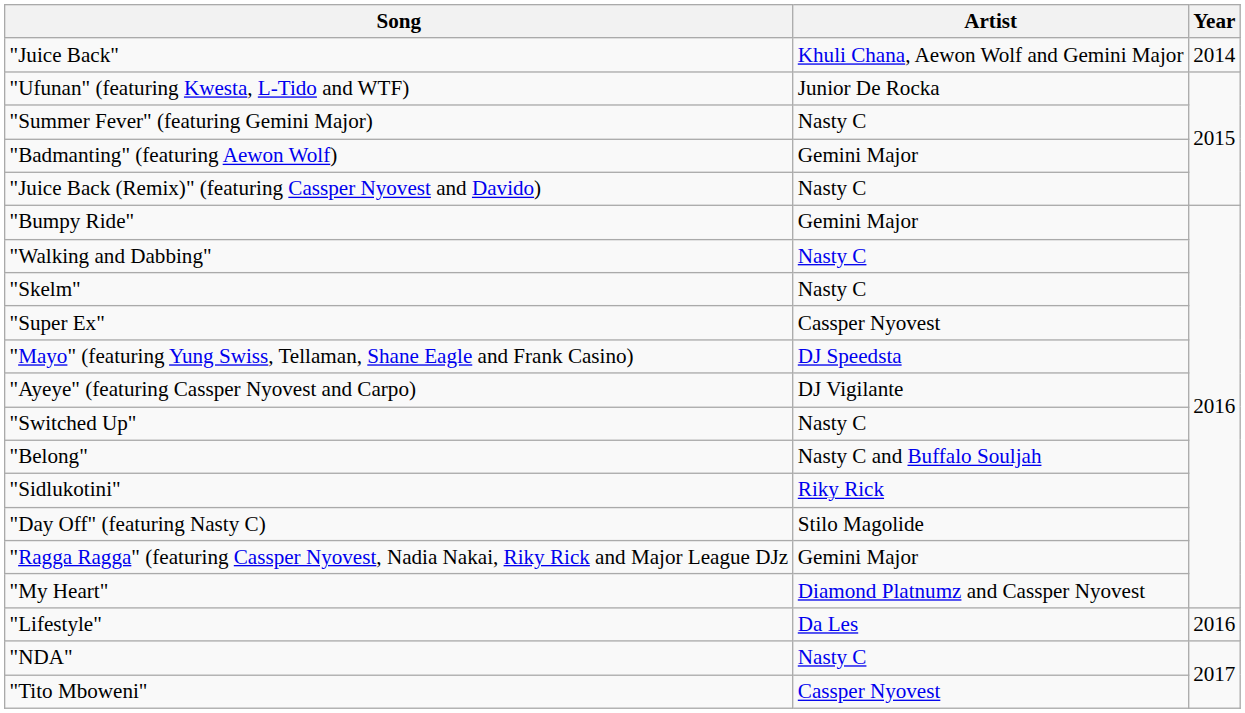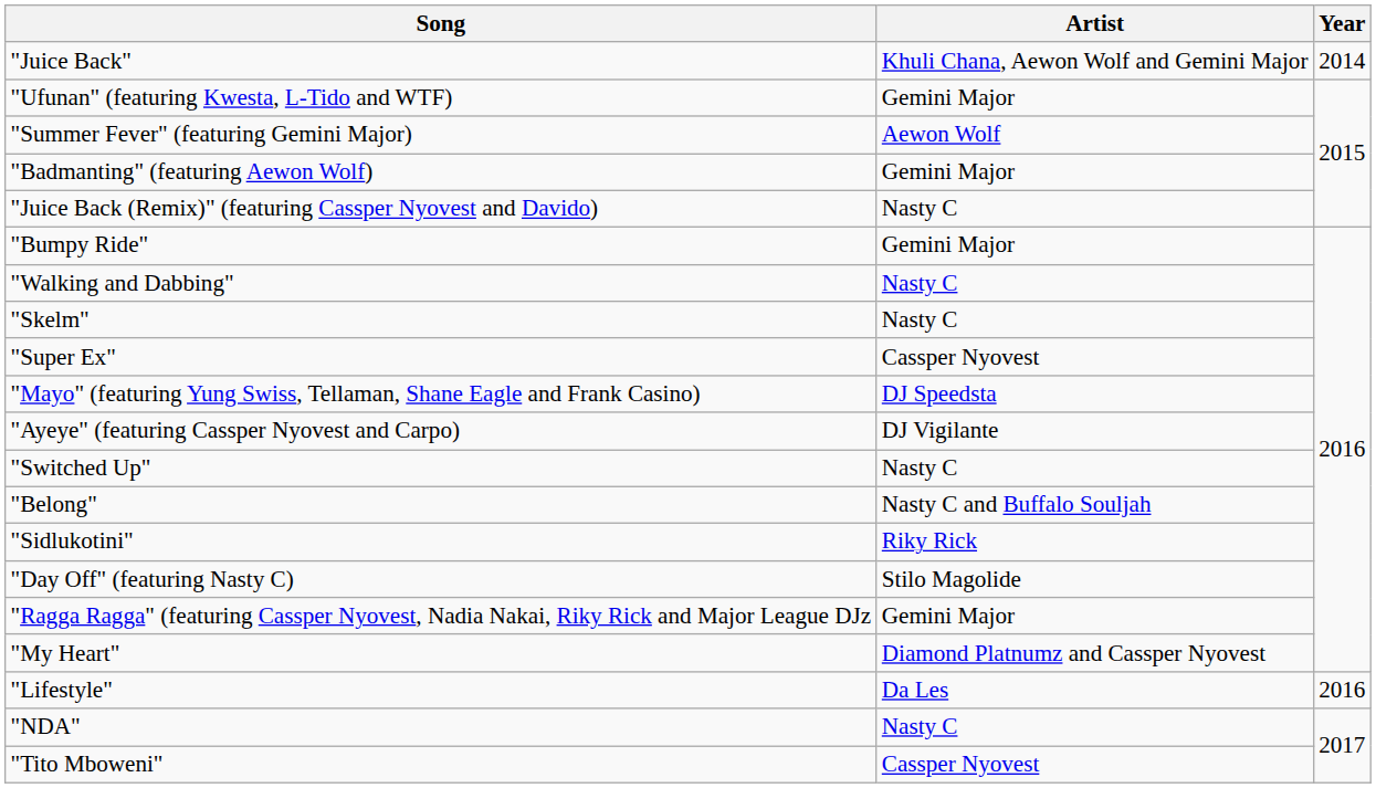"Ufunan" (featuring Kwesta, L-Tido and WTF) | Artist: Junior De Rocka -> Gemini Major
"Summer Fever" (featuring Gemini Major) | Artist: Nasty C -> Aewon Wolf
